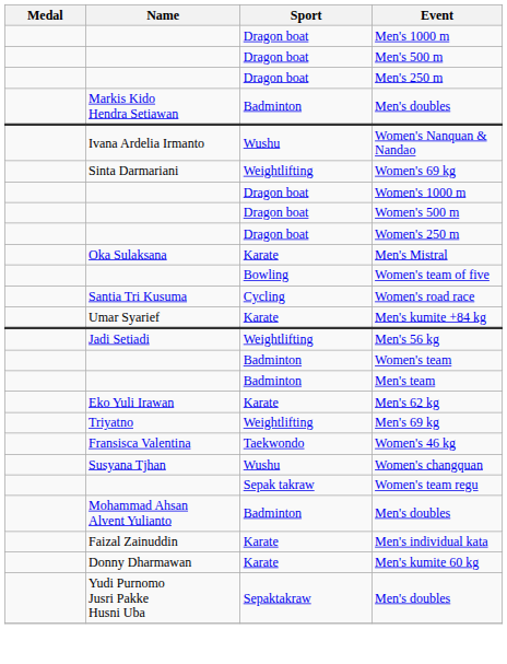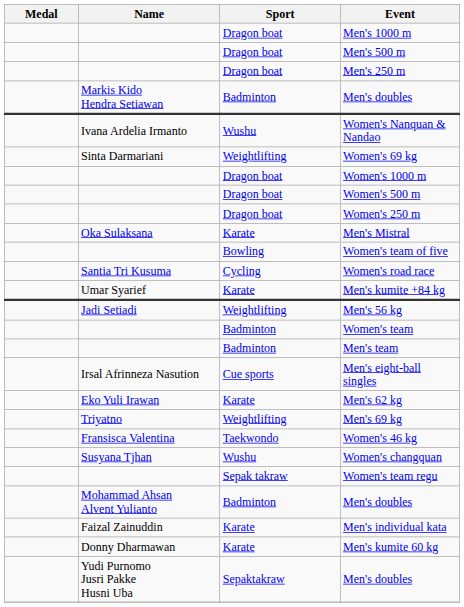+ row: Irsal Afrinneza Nasution | Cue sports | Men's eight-ball singles
